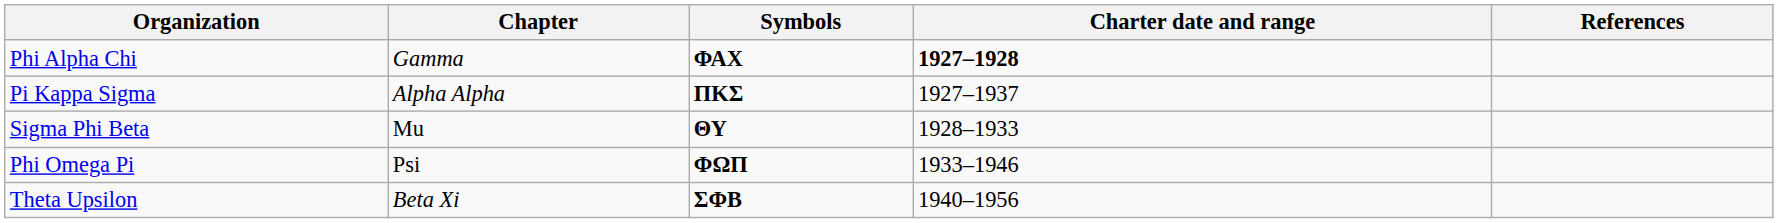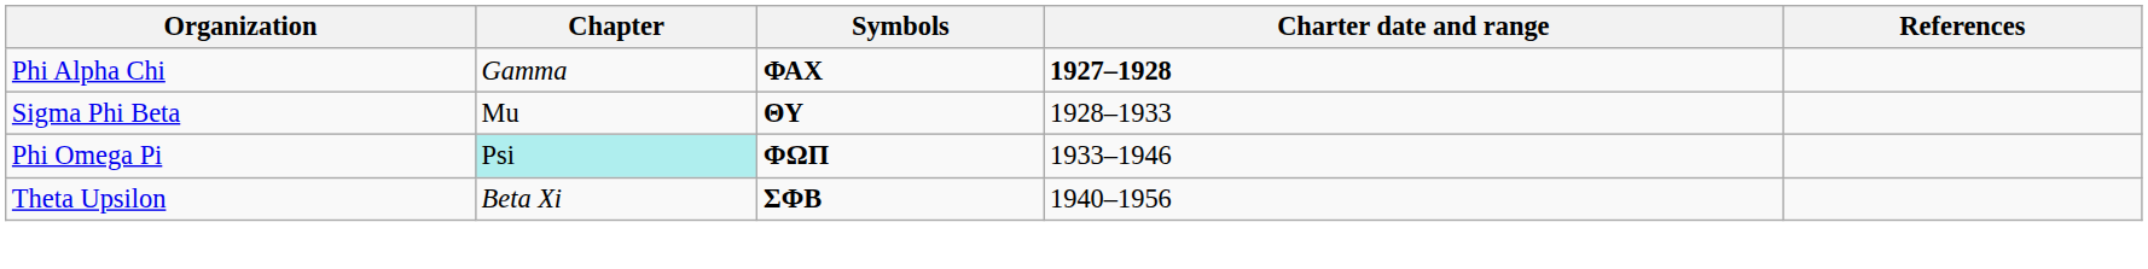- row: Pi Kappa Sigma | Alpha Alpha | ΠΚΣ | 1927–1937
Phi Omega Pi | Chapter: no background -> paleturquoise background
